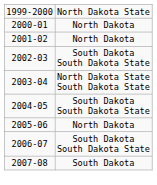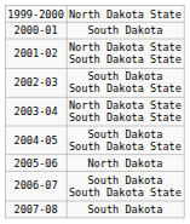2000-01 | column 2: North Dakota -> South Dakota
2001-02 | column 2: North Dakota -> North Dakota State South Dakota State
